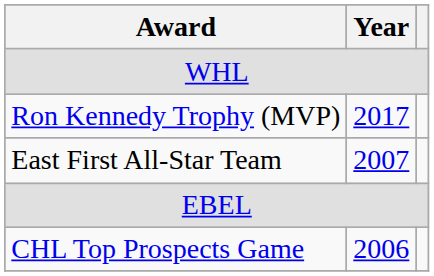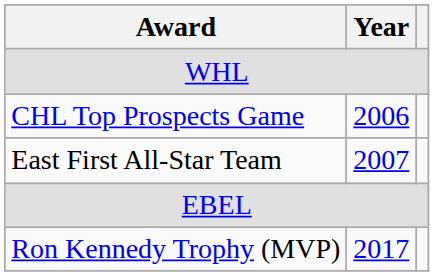rows swapped: CHL Top Prospects Game <-> Ron Kennedy Trophy (MVP)
